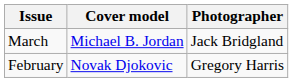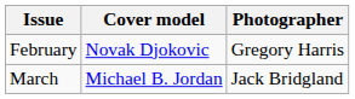rows swapped: February <-> March
